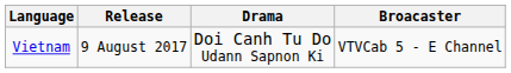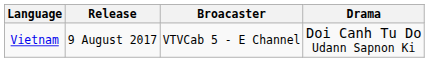columns swapped: Drama <-> Broacaster
